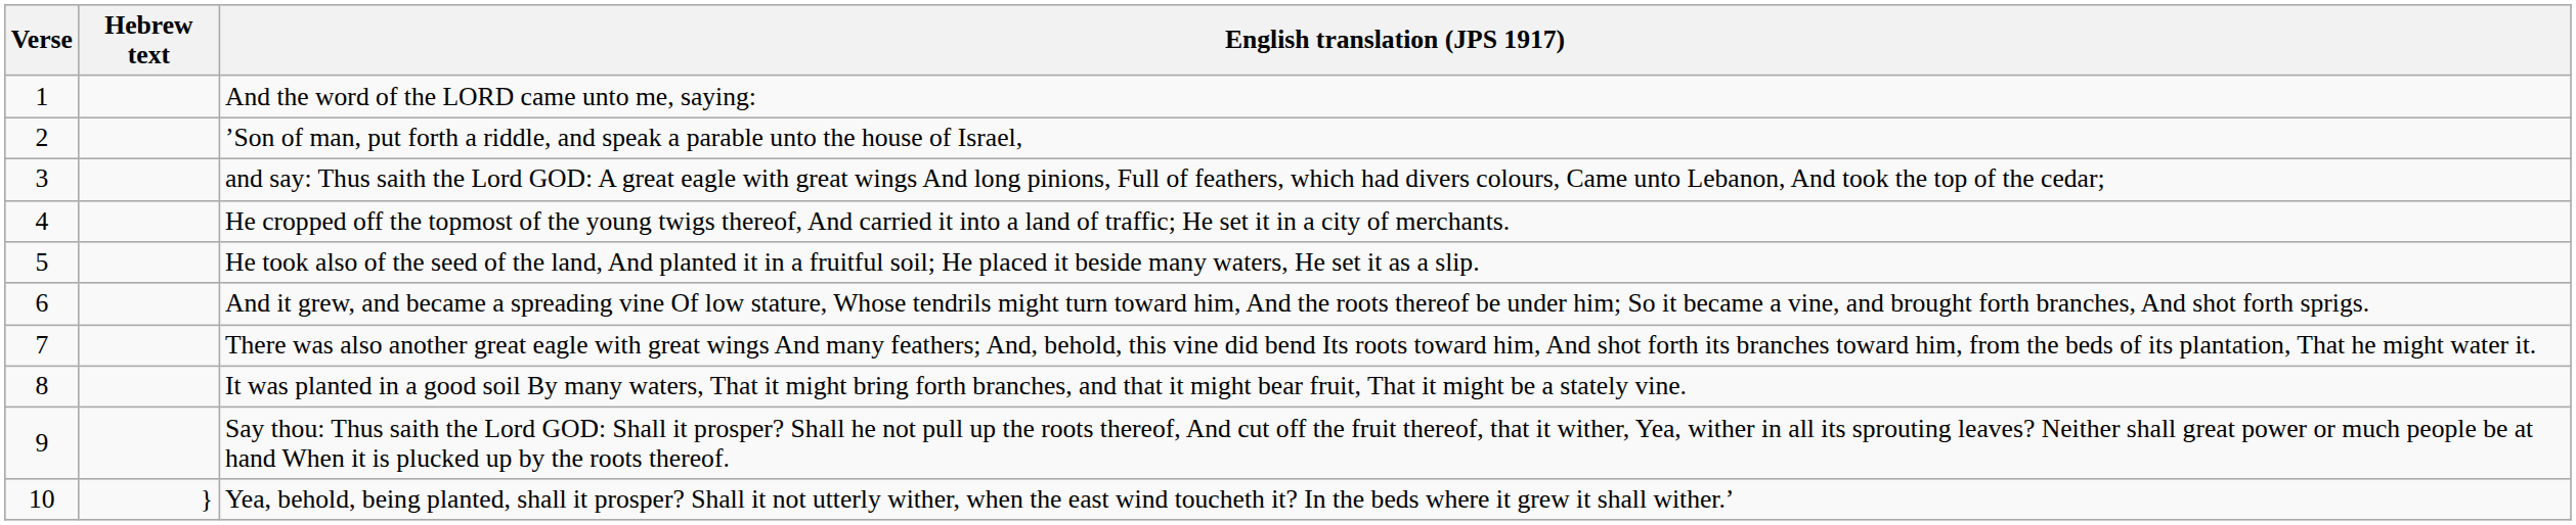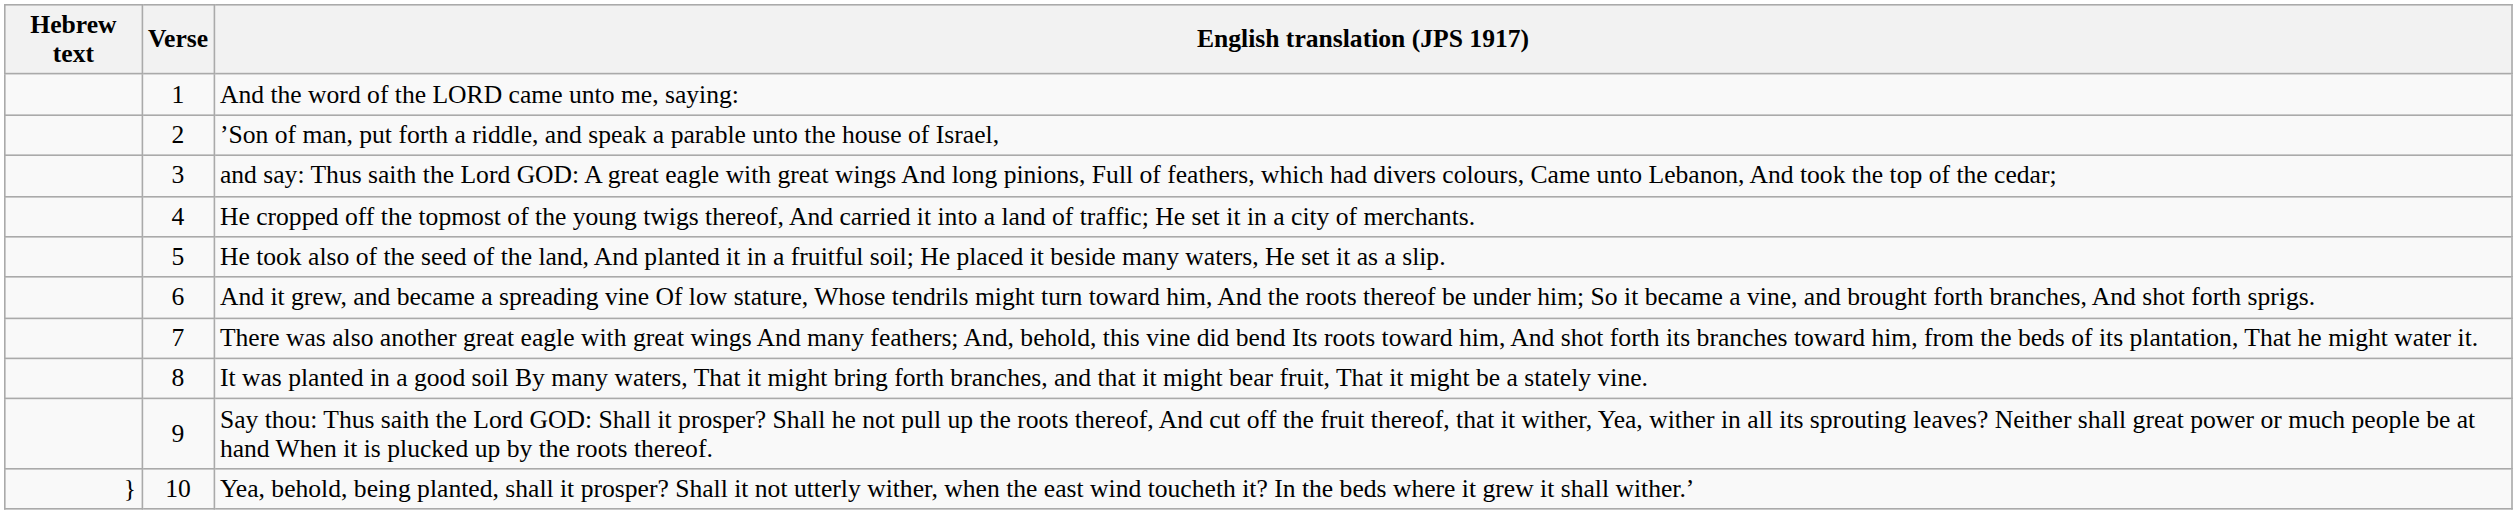columns swapped: Verse <-> Hebrew text
